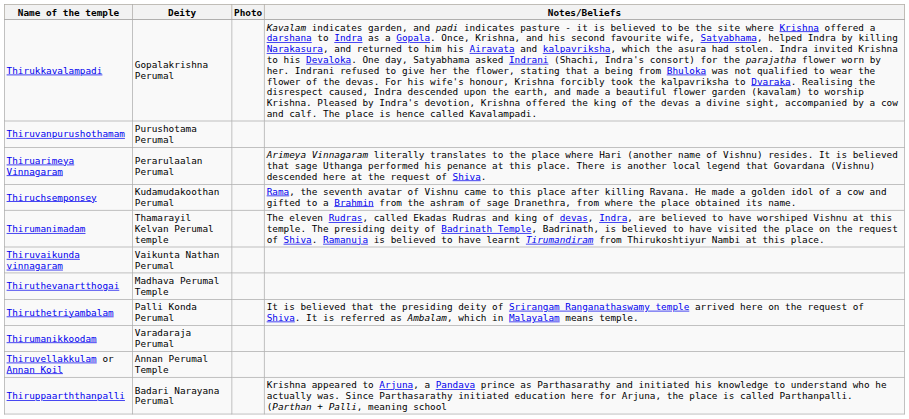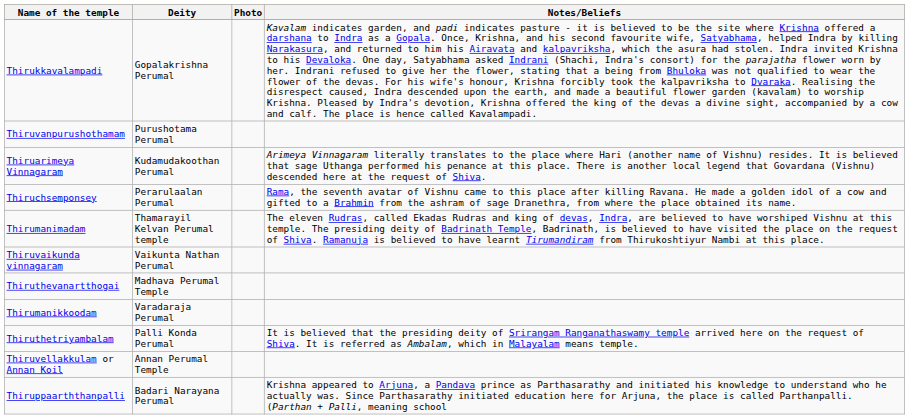Thiruarimeya Vinnagaram | Deity: Perarulaalan Perumal -> Kudamudakoothan Perumal
Thiruchsemponsey | Deity: Kudamudakoothan Perumal -> Perarulaalan Perumal
rows swapped: Thiruthetriyambalam <-> Thirumanikkoodam
